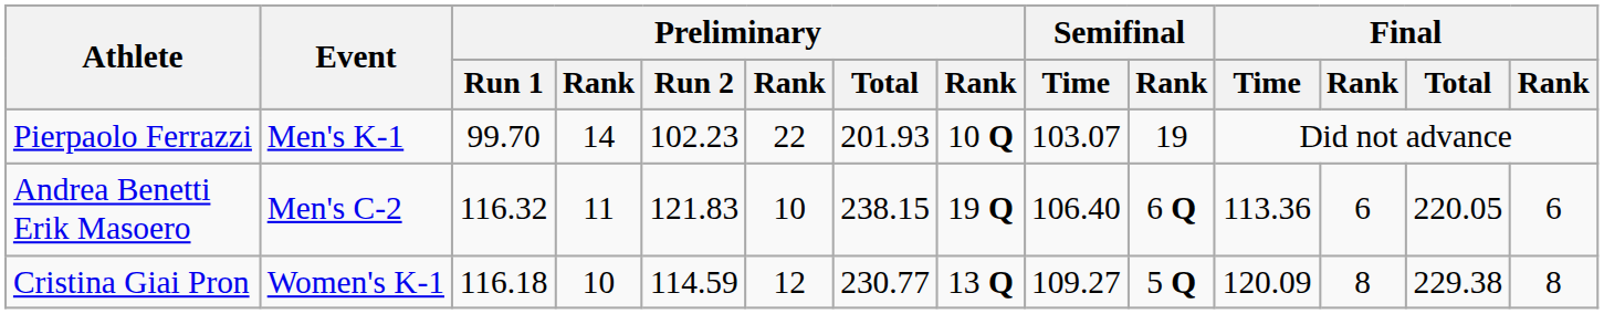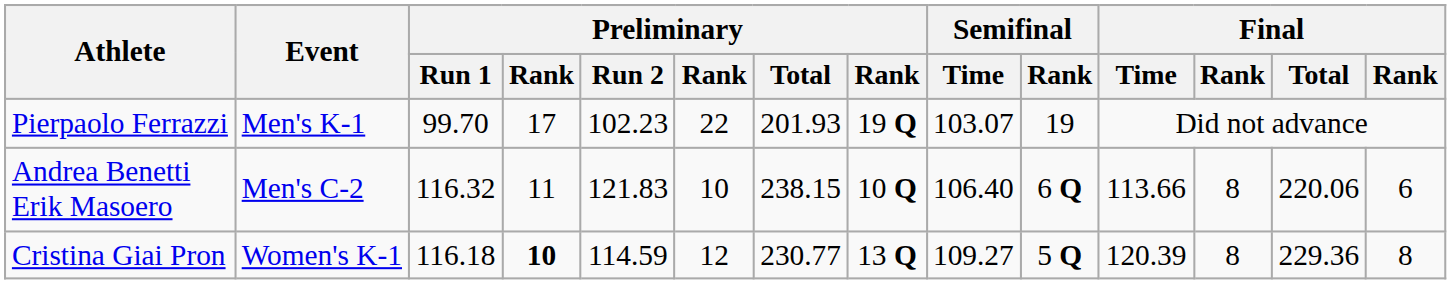Pierpaolo Ferrazzi | column 4: 14 -> 17
Pierpaolo Ferrazzi | column 8: 10 Q -> 19 Q
Andrea Benetti Erik Masoero | column 8: 19 Q -> 10 Q
Andrea Benetti Erik Masoero | Final / Time: 113.36 -> 113.66
Andrea Benetti Erik Masoero | column 12: 6 -> 8
Andrea Benetti Erik Masoero | Final / Total: 220.05 -> 220.06
Cristina Giai Pron | column 4: normal -> bold
Cristina Giai Pron | Final / Time: 120.09 -> 120.39
Cristina Giai Pron | Final / Total: 229.38 -> 229.36
